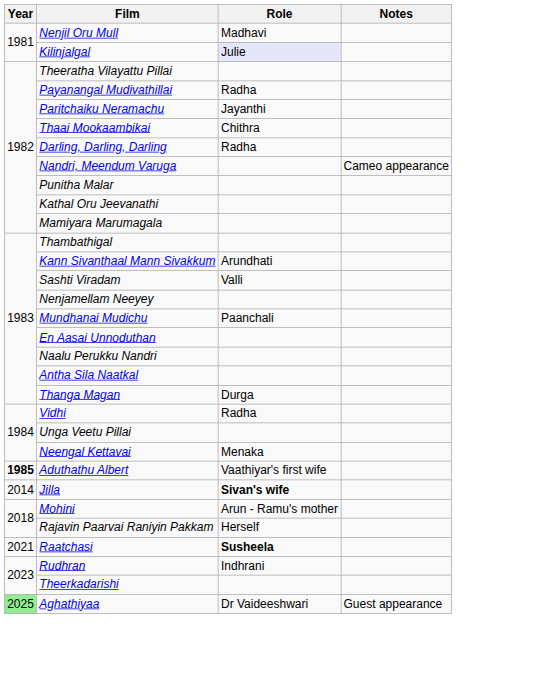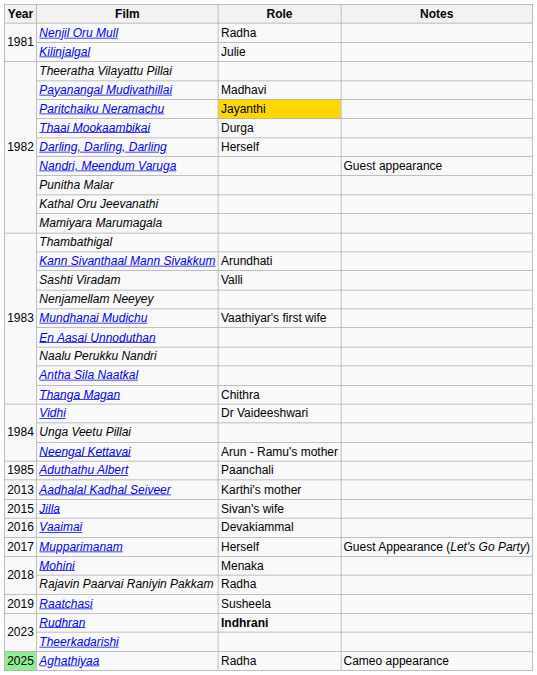Nenjil Oru Mull | Role: Madhavi -> Radha
Kilinjalgal | Role: lavender background -> no background
Payanangal Mudivathillai | Role: Radha -> Madhavi
Paritchaiku Neramachu | Role: no background -> gold background
Thaai Mookaambikai | Role: Chithra -> Durga
Darling, Darling, Darling | Role: Radha -> Herself
Nandri, Meendum Varuga | Notes: Cameo appearance -> Guest appearance
Mundhanai Mudichu | Role: Paanchali -> Vaathiyar's first wife
Thanga Magan | Role: Durga -> Chithra
Vidhi | Role: Radha -> Dr Vaideeshwari
Neengal Kettavai | Role: Menaka -> Arun - Ramu's mother
Aduthathu Albert | Year: bold -> normal
Aduthathu Albert | Role: Vaathiyar's first wife -> Paanchali
+ row: 2013 | Aadhalal Kadhal Seiveer | Karthi's mother
Jilla | Year: 2014 -> 2015
Jilla | Role: bold -> normal
+ row: 2016 | Vaaimai | Devakiammal
+ row: 2017 | Mupparimanam | Herself | Guest Appearance (Let's Go Party)
Mohini | Role: Arun - Ramu's mother -> Menaka
Rajavin Paarvai Raniyin Pakkam | Role: Herself -> Radha
Raatchasi | Year: 2021 -> 2019
Raatchasi | Role: bold -> normal
Rudhran | Role: normal -> bold
Aghathiyaa | Role: Dr Vaideeshwari -> Radha
Aghathiyaa | Notes: Guest appearance -> Cameo appearance
